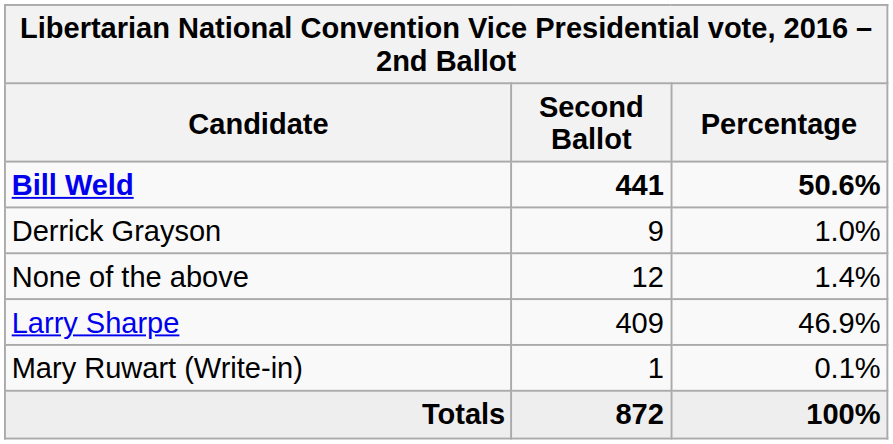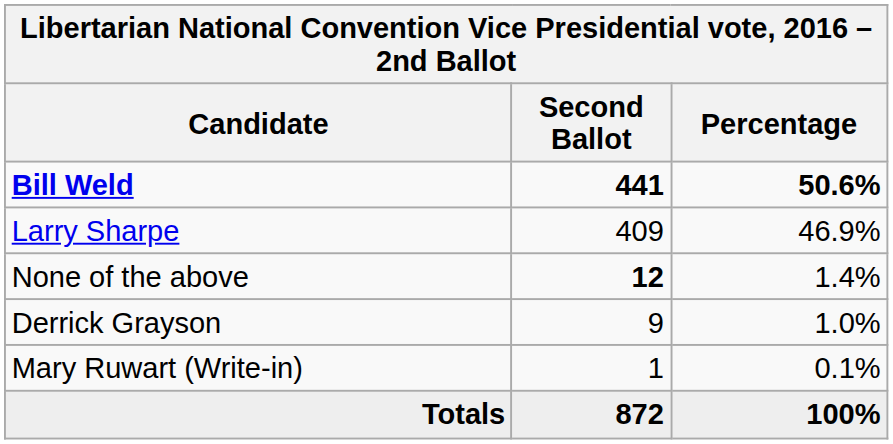rows swapped: Larry Sharpe <-> Derrick Grayson
None of the above | Second Ballot: normal -> bold
